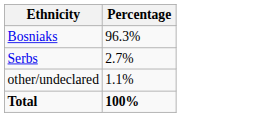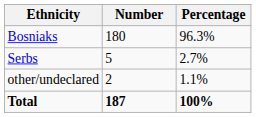+ column: Number | 180 | 5 | 2 | 187
